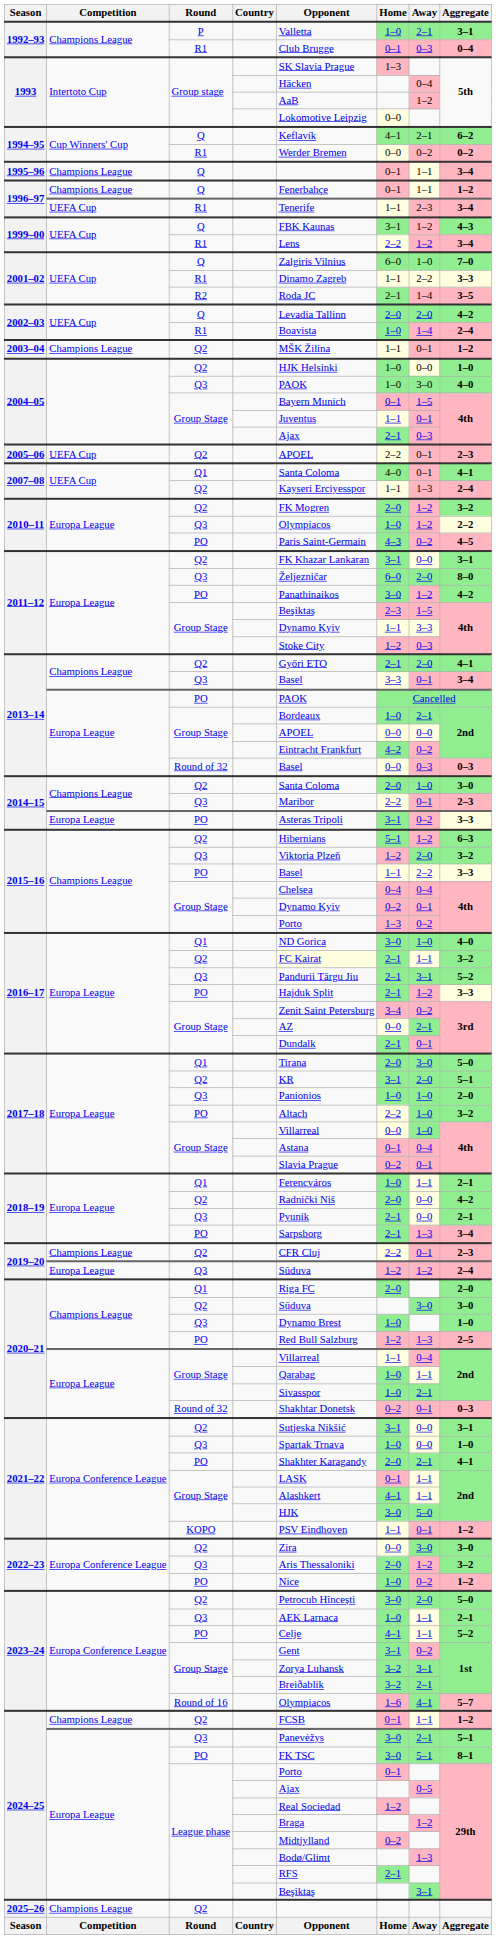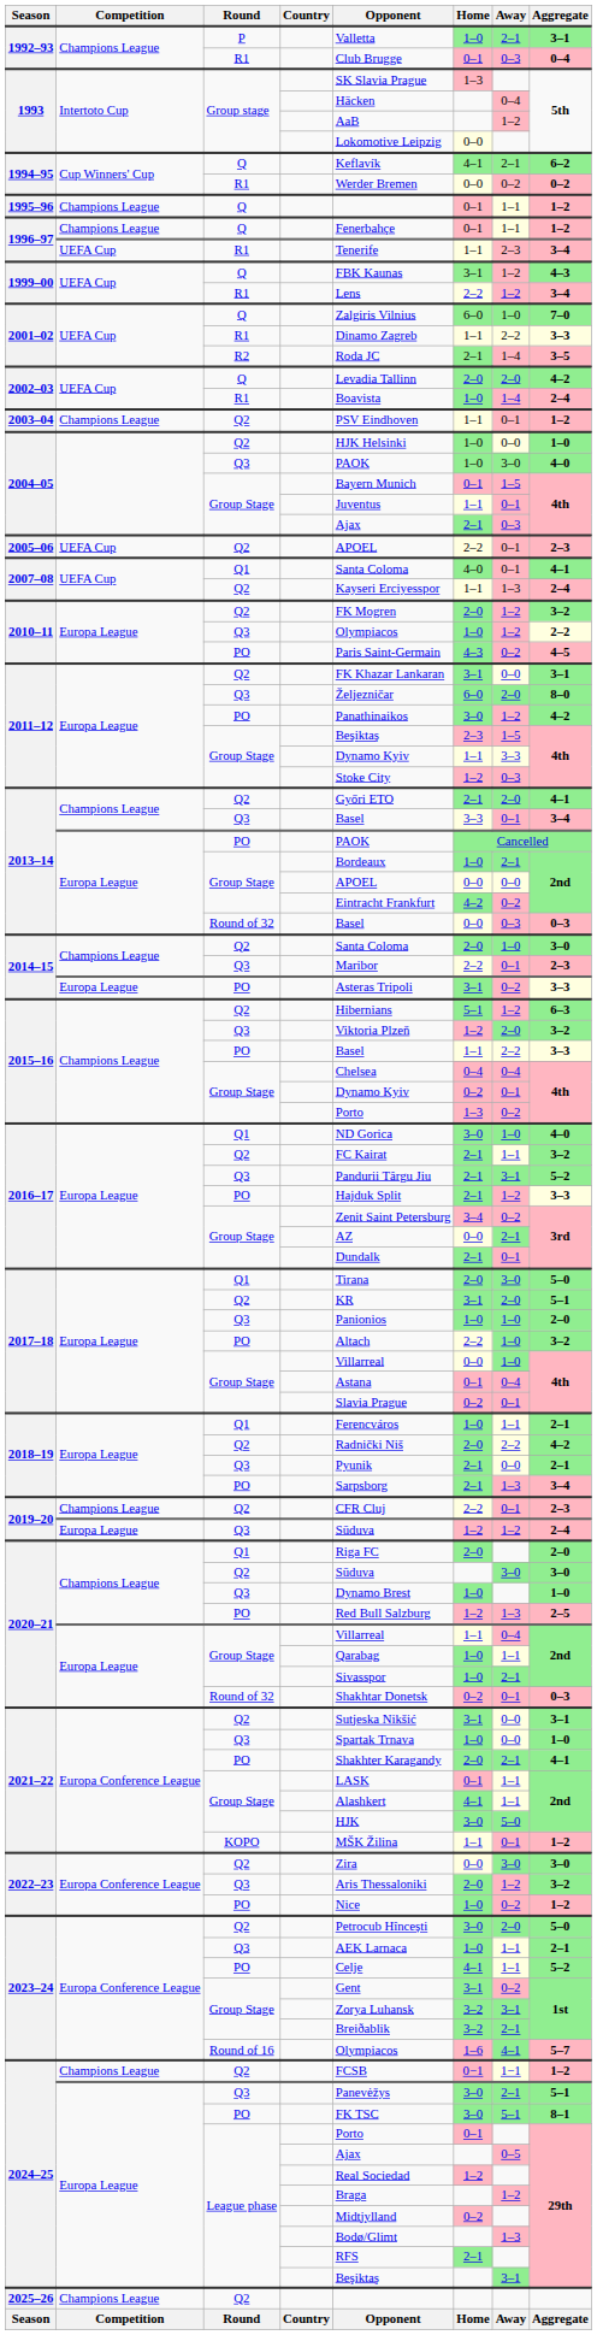1995–96 | Aggregate: 3–4 -> 1–2
2003–04 | Opponent: MŠK Žilina -> PSV Eindhoven
2016–17 / Q2 | Opponent: lightyellow background -> no background
2018–19 / Q2 | Away: 0–0 -> 2–2
2021–22 / KOPO | Opponent: PSV Eindhoven -> MŠK Žilina
